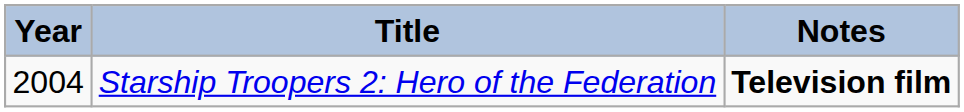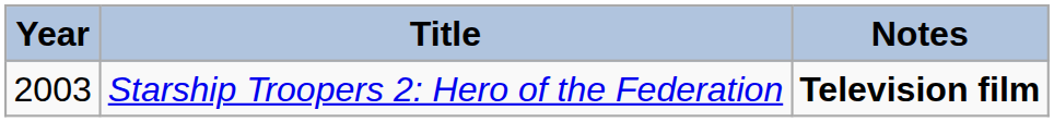Starship Troopers 2: Hero of the Federation | Year: 2004 -> 2003
